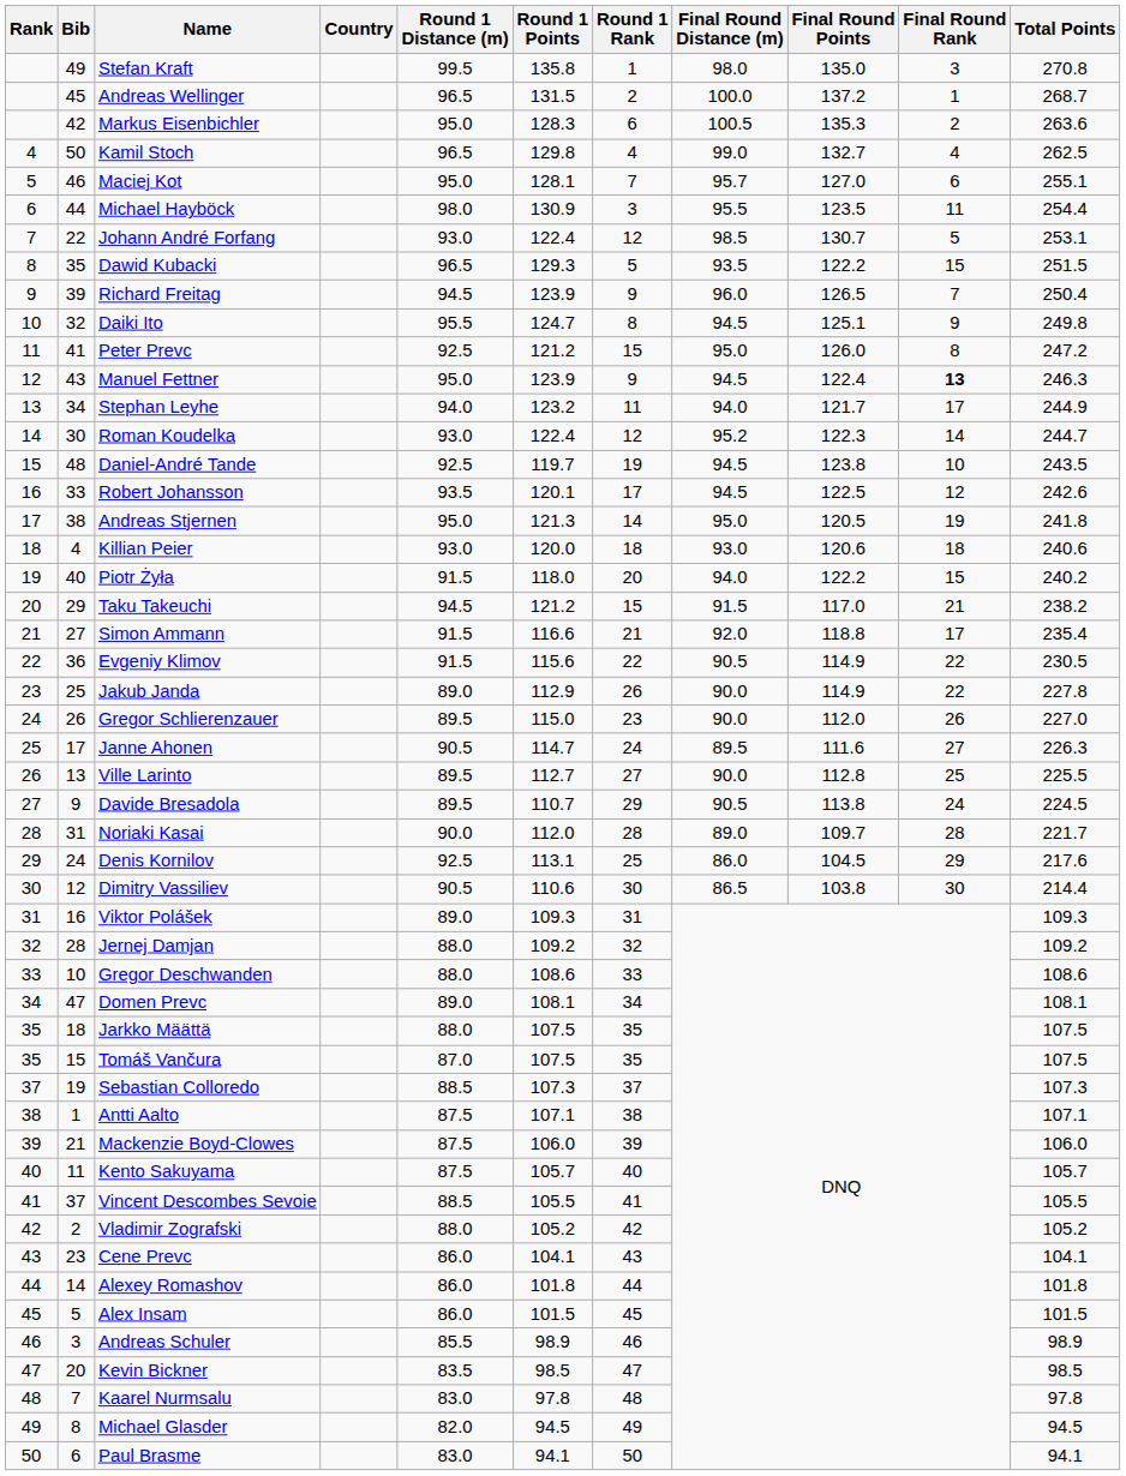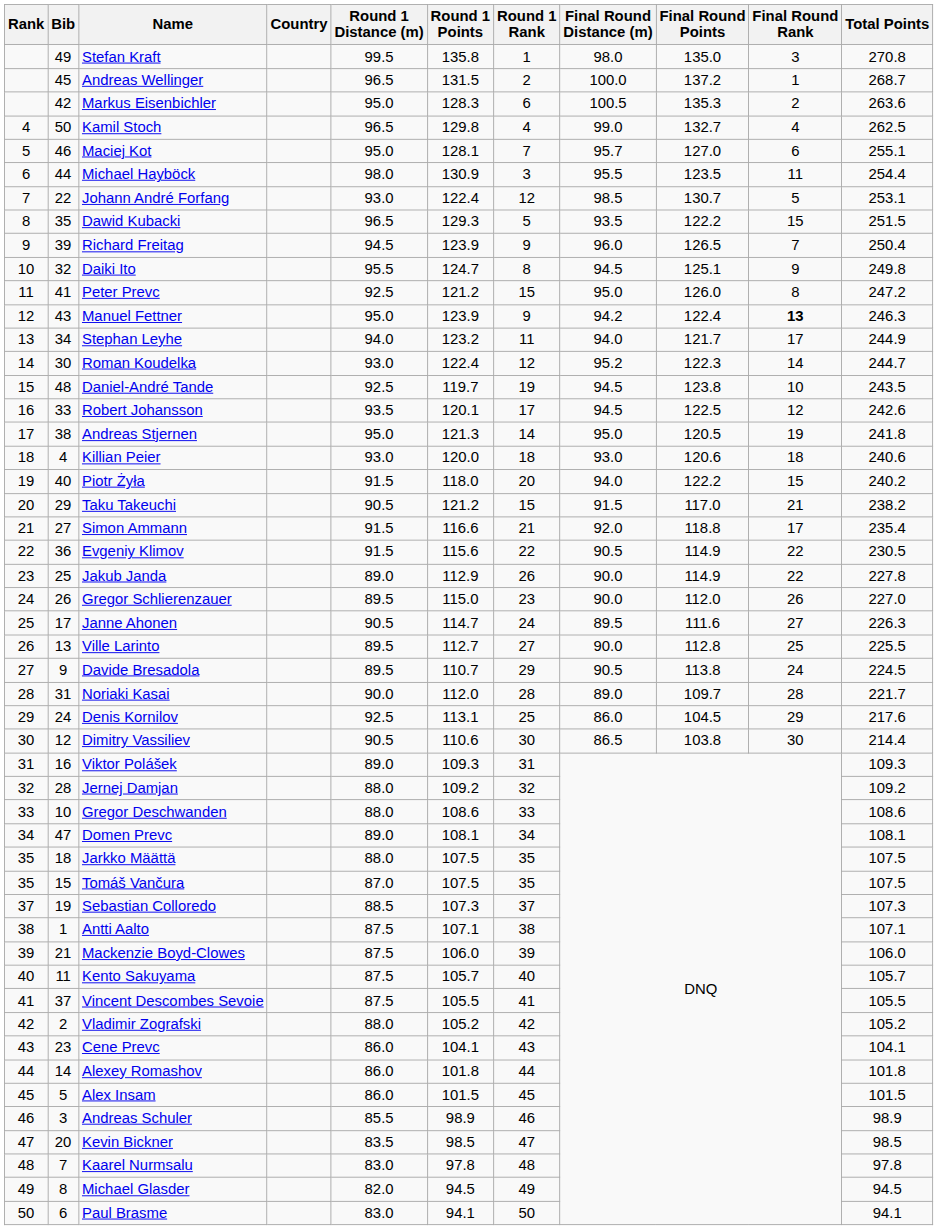Manuel Fettner | Final Round Distance (m): 94.5 -> 94.2
Taku Takeuchi | Round 1 Distance (m): 94.5 -> 90.5
Vincent Descombes Sevoie | Round 1 Distance (m): 88.5 -> 87.5
